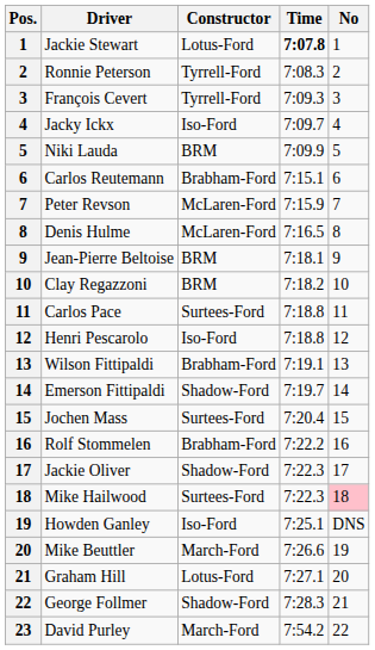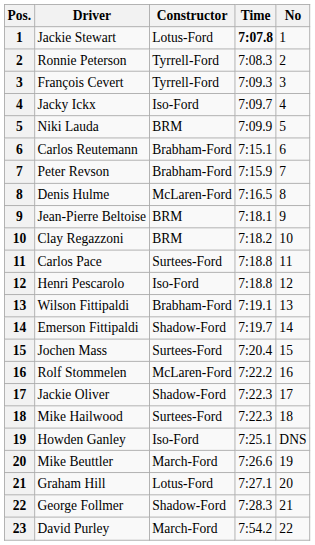Peter Revson | Constructor: McLaren-Ford -> Brabham-Ford
Rolf Stommelen | Constructor: Brabham-Ford -> McLaren-Ford
Mike Hailwood | No: pink background -> no background
